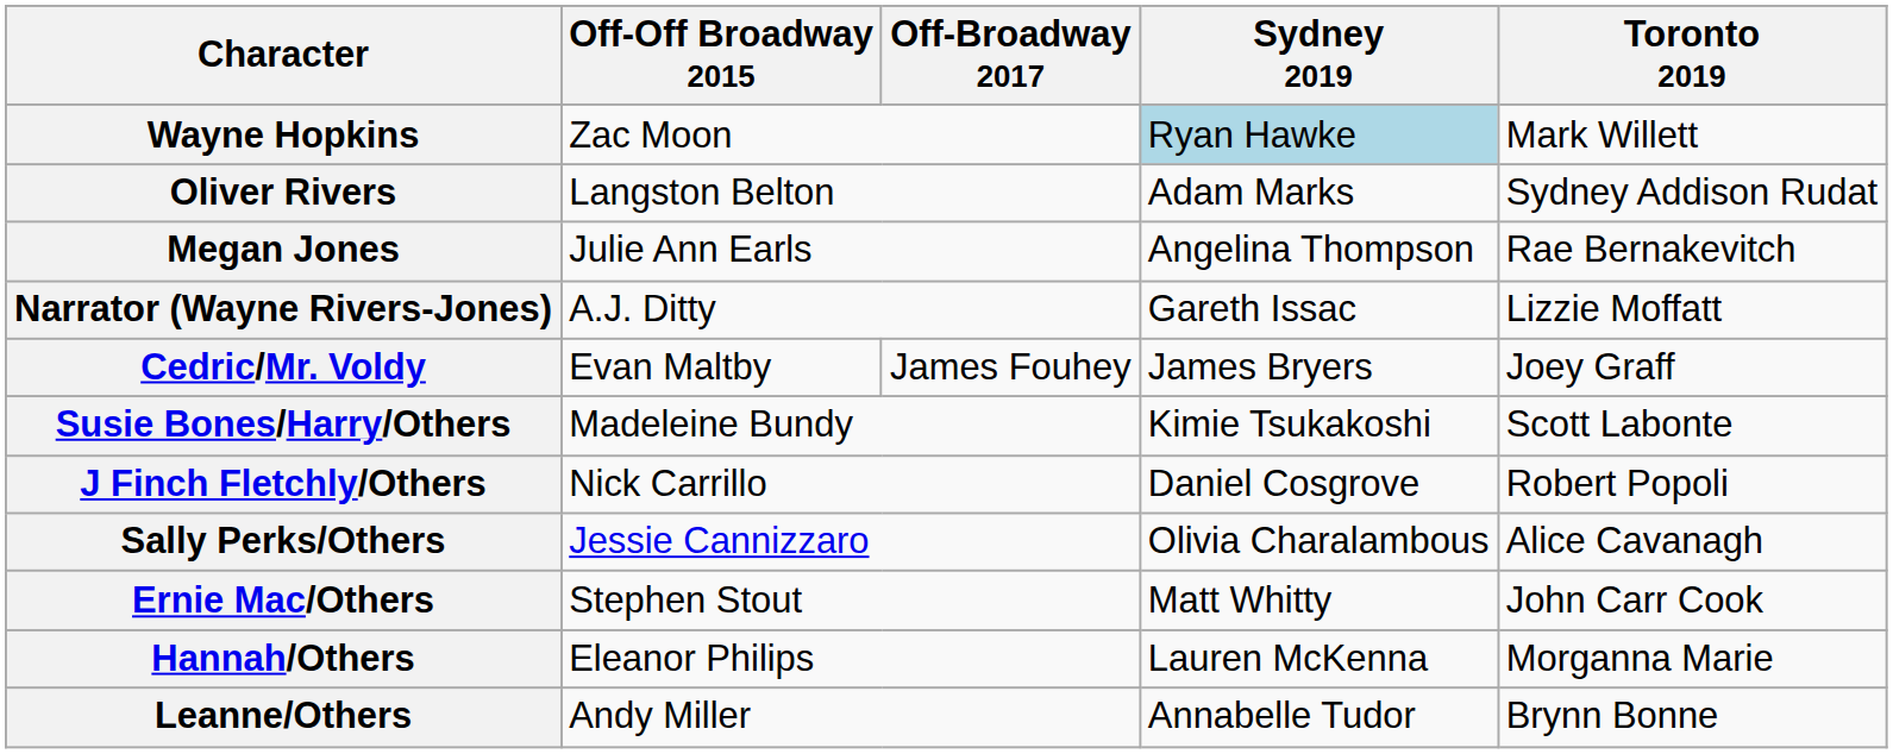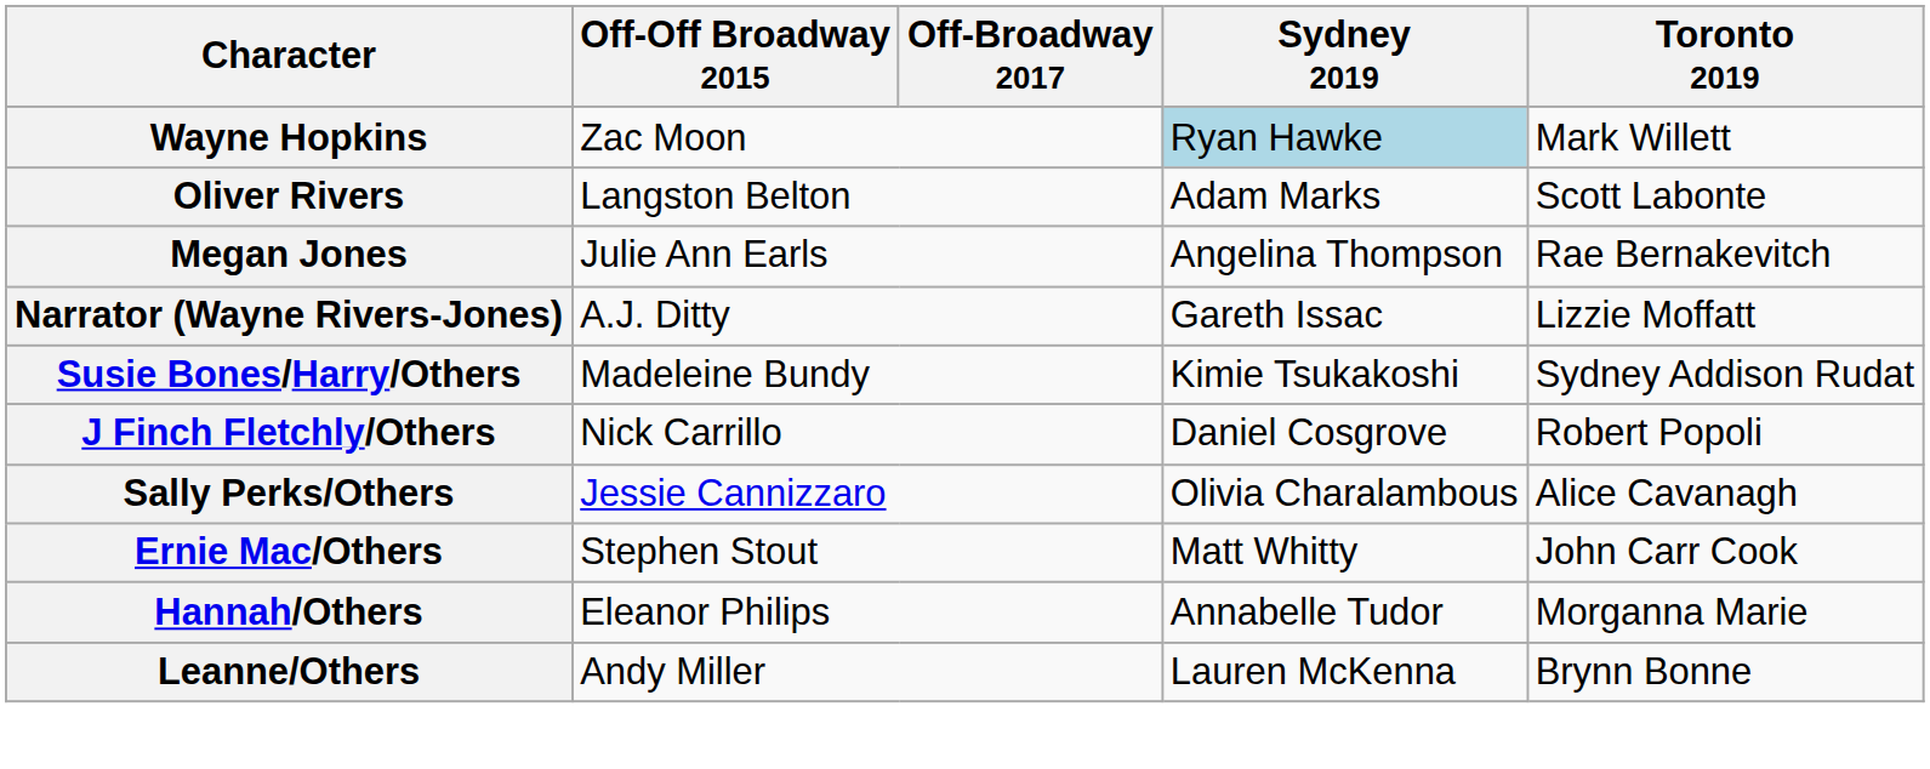Oliver Rivers | Toronto 2019: Sydney Addison Rudat -> Scott Labonte
- row: Cedric/Mr. Voldy | Evan Maltby | James Fouhey | James Bryers | Joey Graff
Susie Bones/Harry/Others | Toronto 2019: Scott Labonte -> Sydney Addison Rudat
Hannah/Others | Sydney 2019: Lauren McKenna -> Annabelle Tudor
Leanne/Others | Sydney 2019: Annabelle Tudor -> Lauren McKenna
